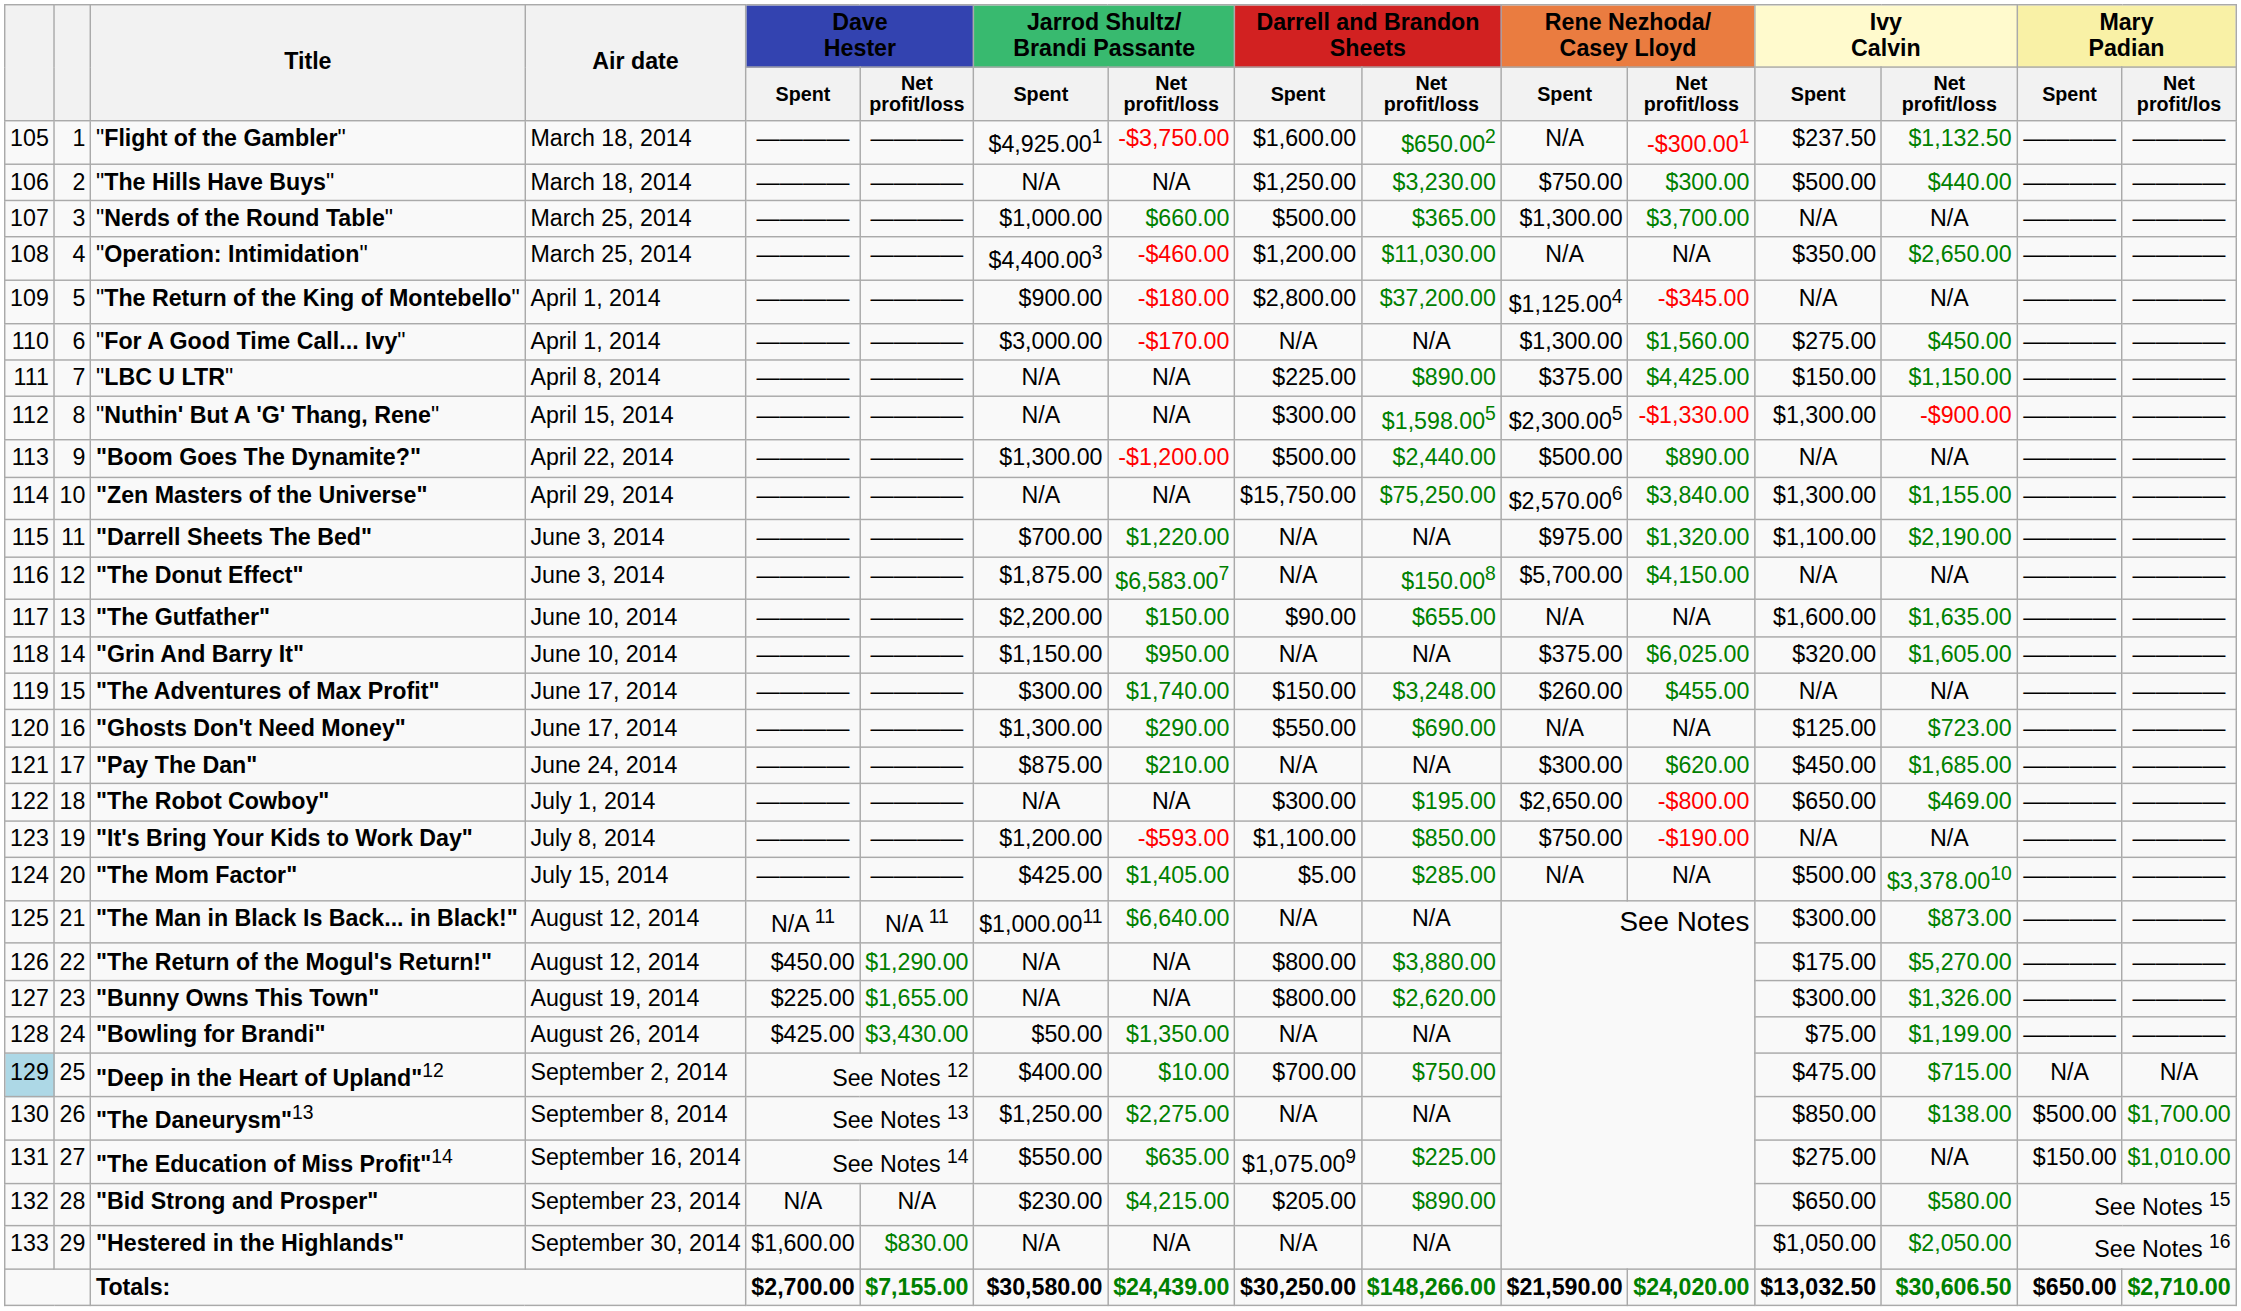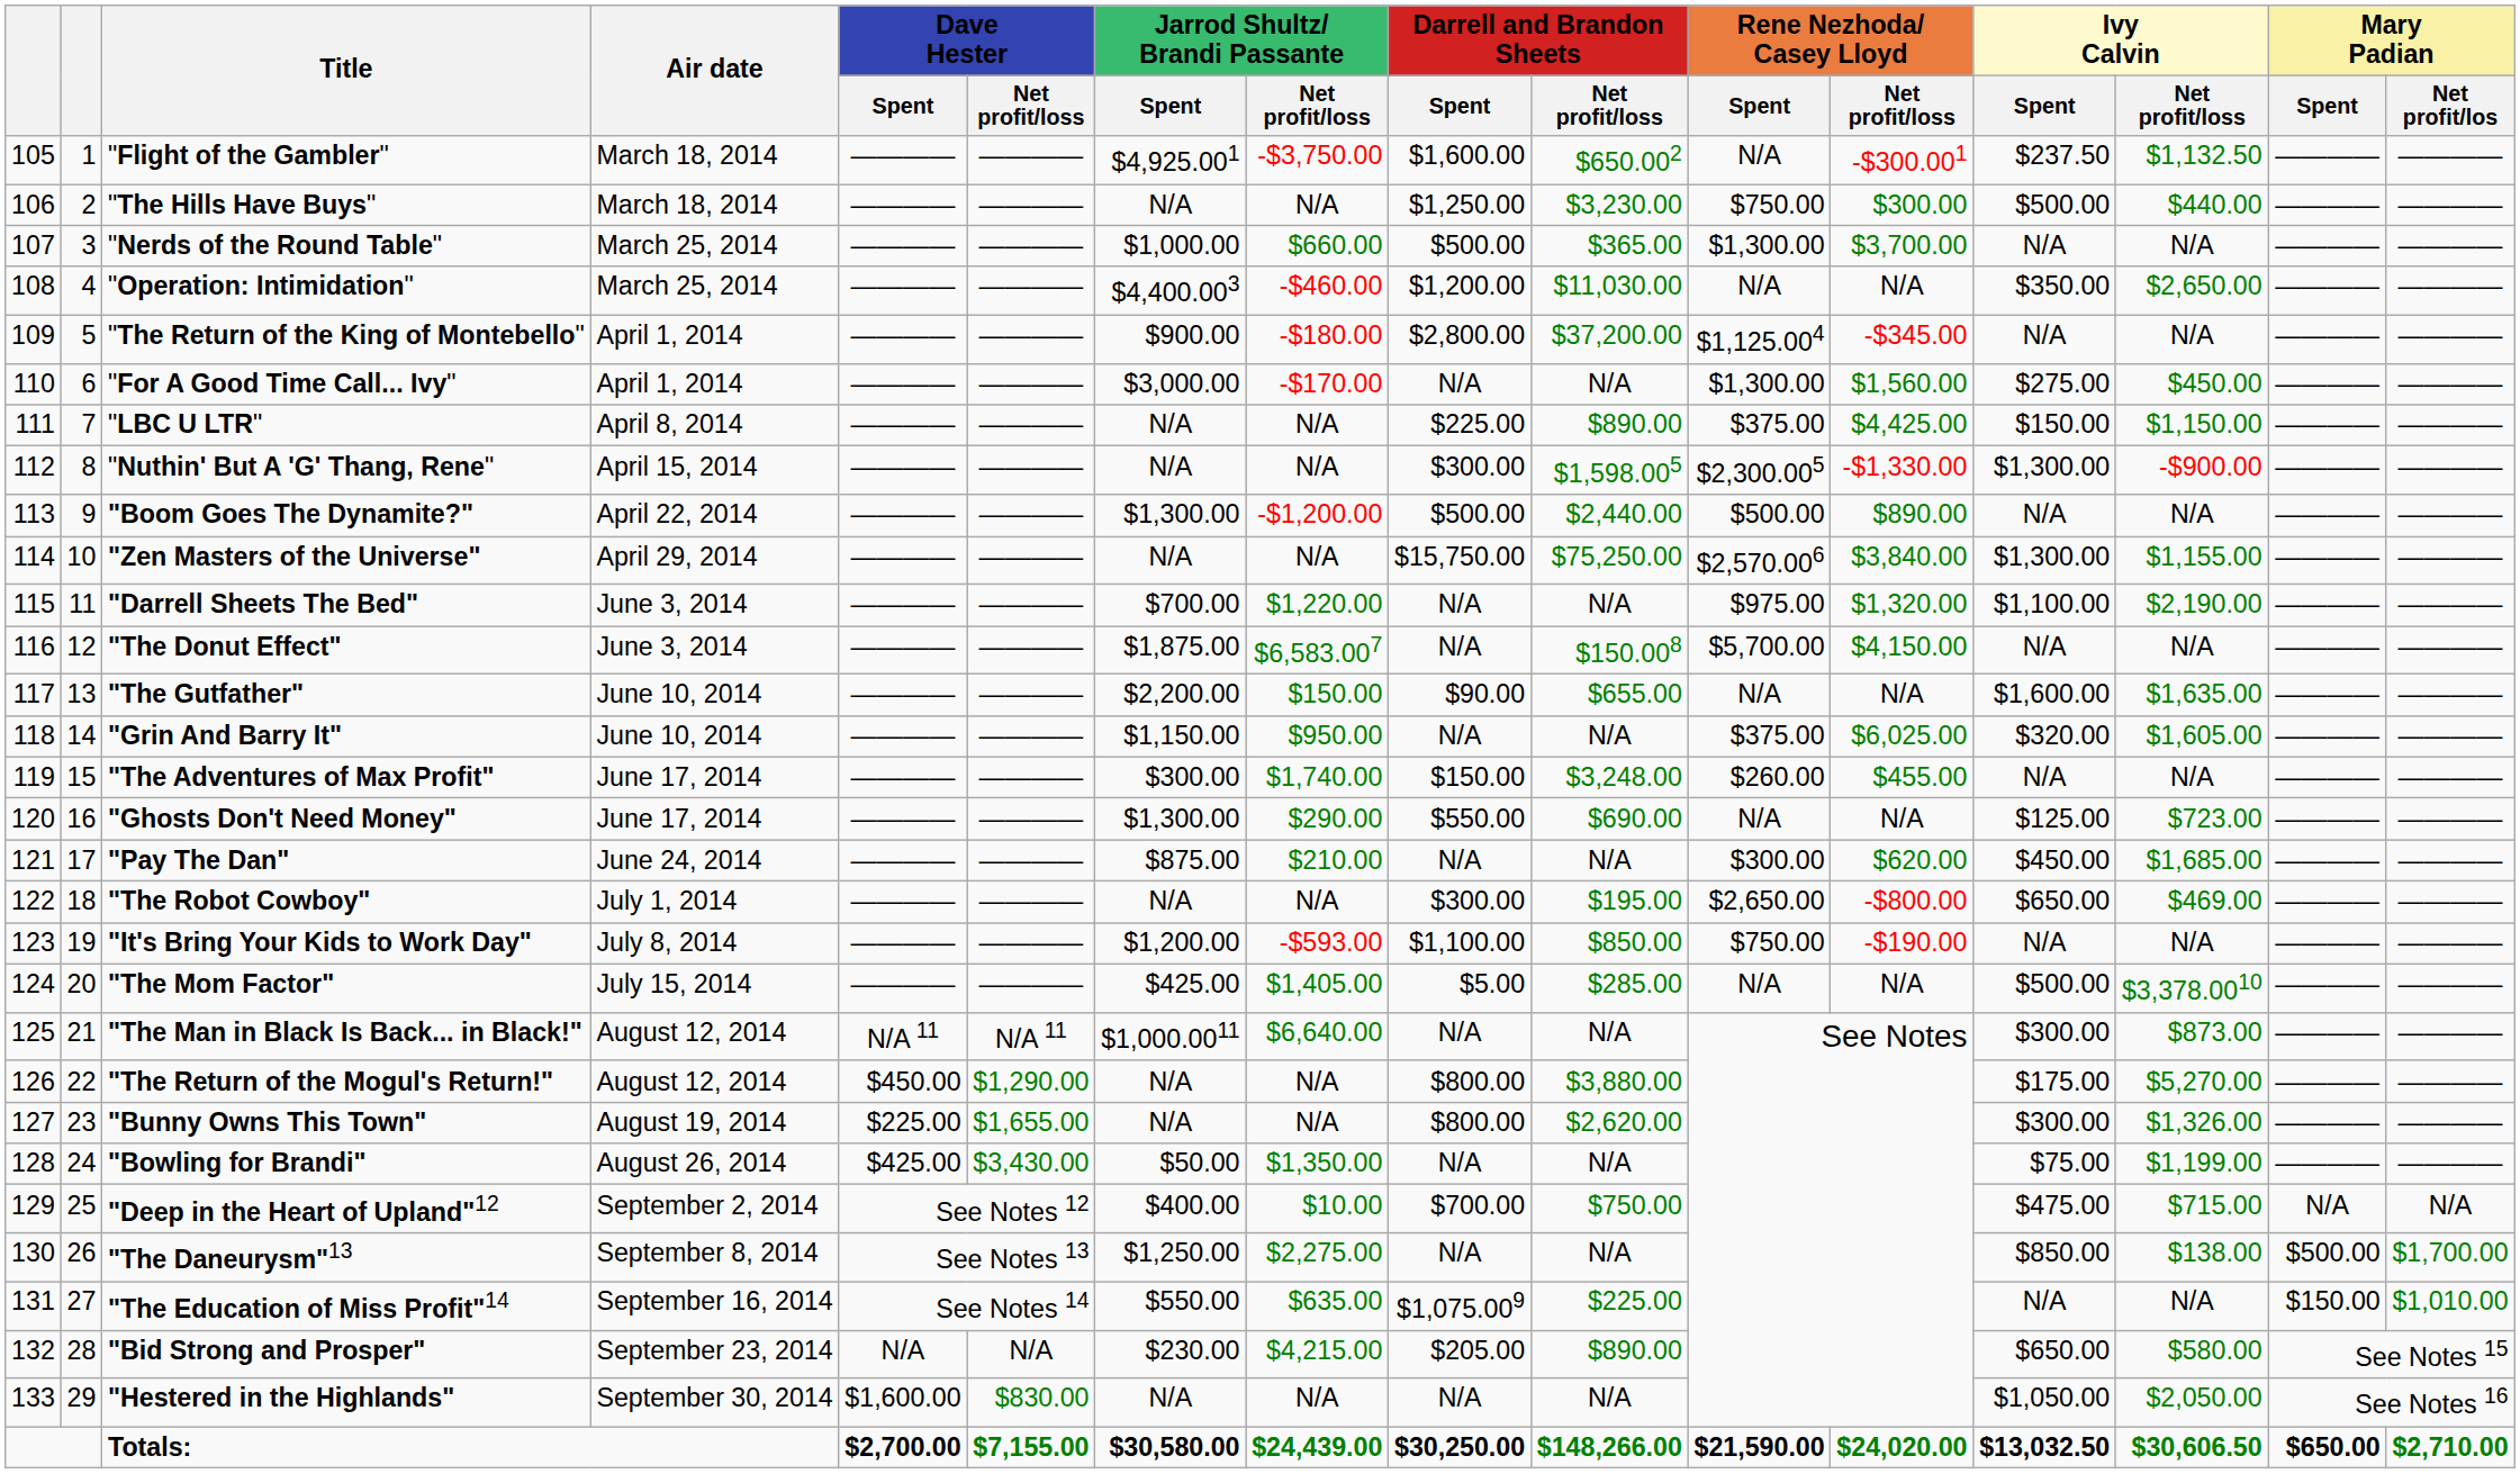"Deep in the Heart of Upland"12 | column 1: lightblue background -> no background
"The Education of Miss Profit"14 | Ivy Calvin / Spent: $275.00 -> N/A
